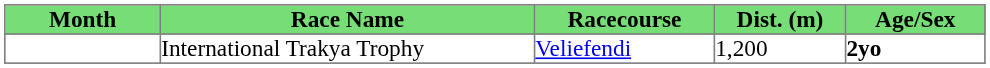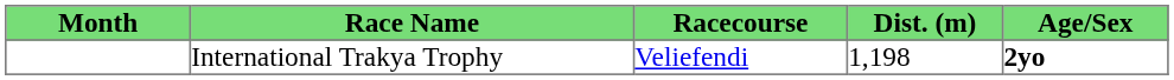International Trakya Trophy | Dist. (m): 1,200 -> 1,198
